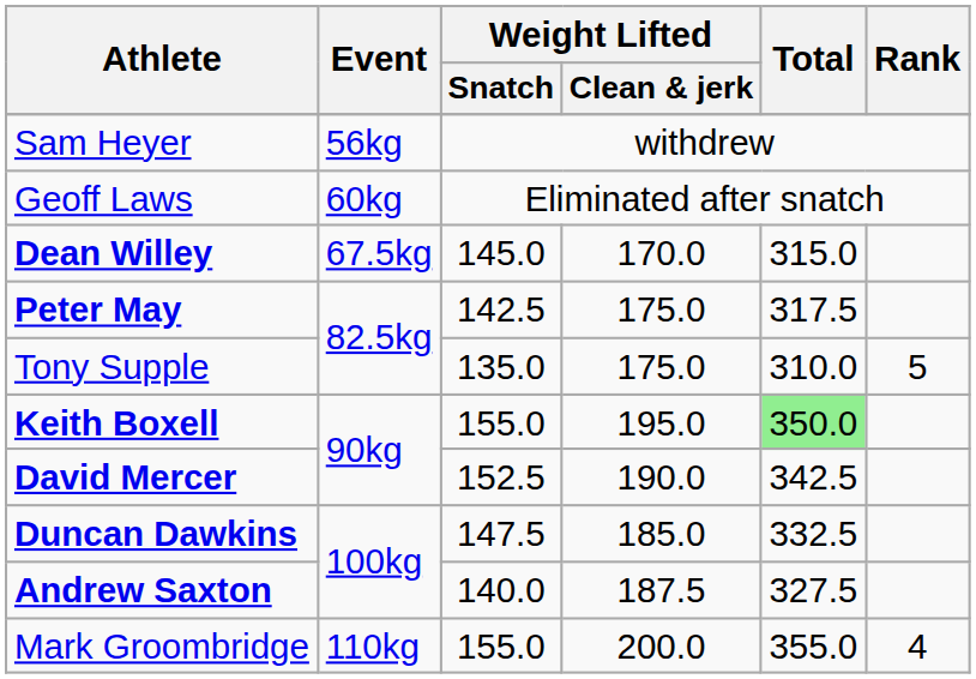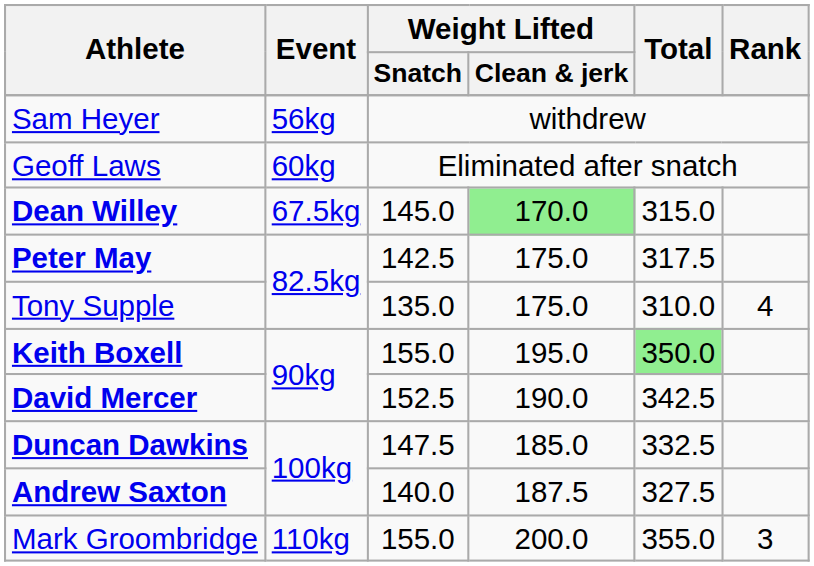Dean Willey | Weight Lifted / Clean & jerk: no background -> lightgreen background
Tony Supple | Rank: 5 -> 4
Mark Groombridge | Rank: 4 -> 3
